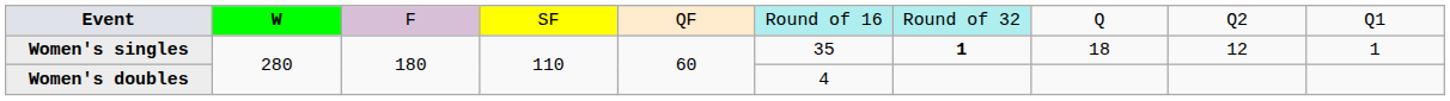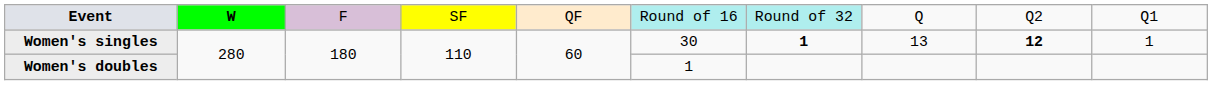Women's singles | column 6: 35 -> 30
Women's singles | column 8: 18 -> 13
Women's singles | column 9: normal -> bold
Women's doubles | column 6: 4 -> 1
